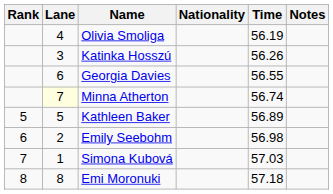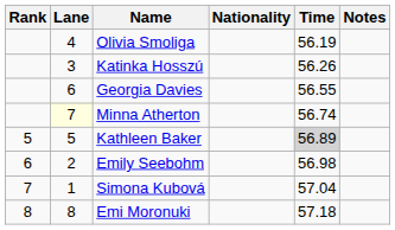Kathleen Baker | Time: no background -> lightgrey background
Simona Kubová | Time: 57.03 -> 57.04
